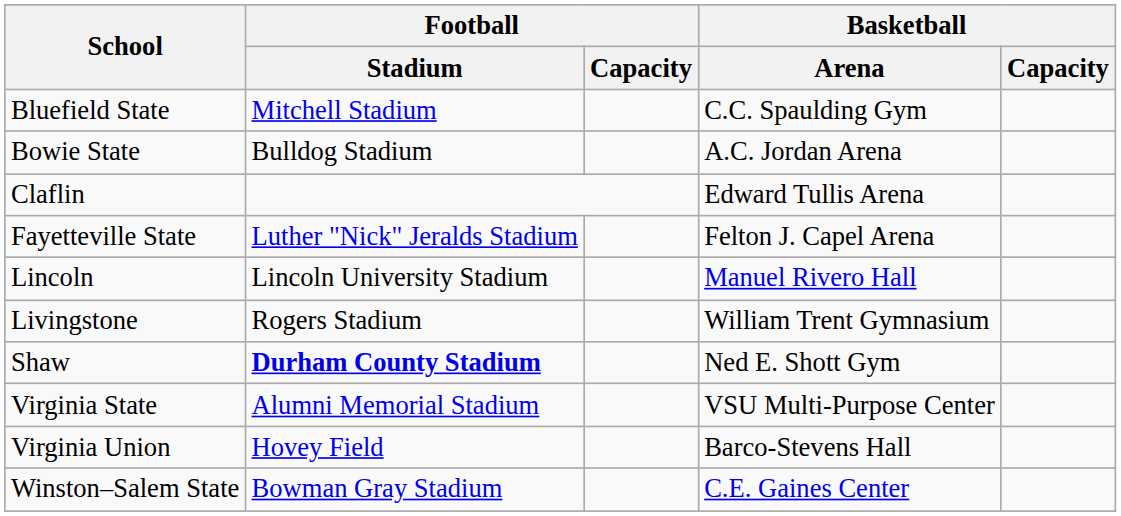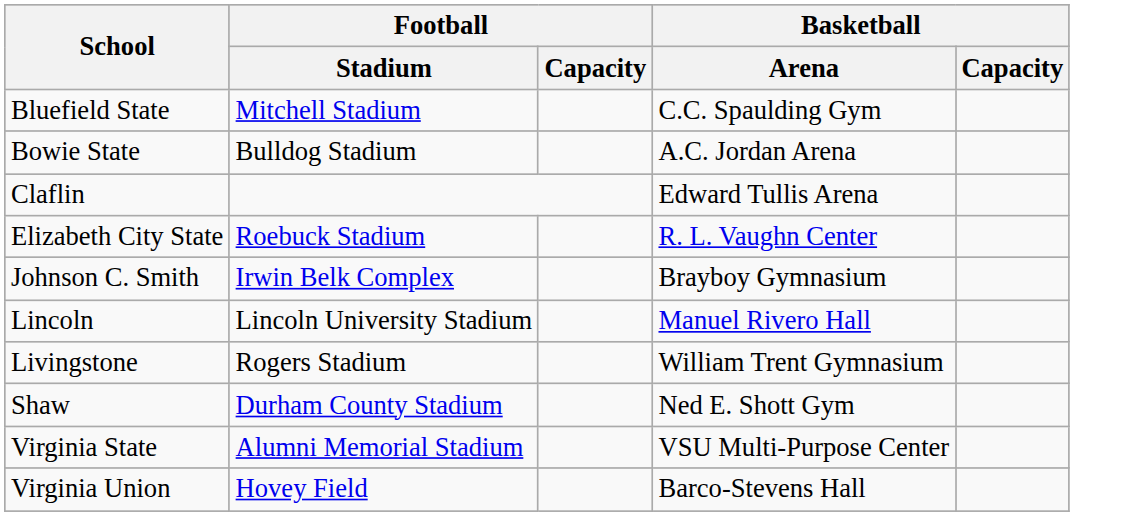+ row: Elizabeth City State | Roebuck Stadium | R. L. Vaughn Center
- row: Fayetteville State | Luther "Nick" Jeralds Stadium | Felton J. Capel Arena
+ row: Johnson C. Smith | Irwin Belk Complex | Brayboy Gymnasium
Shaw | Football / Stadium: bold -> normal
- row: Winston–Salem State | Bowman Gray Stadium | C.E. Gaines Center
